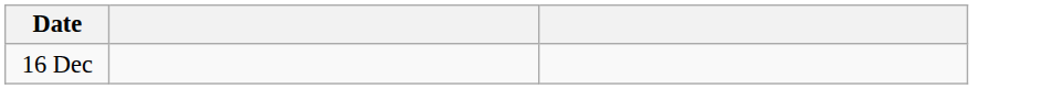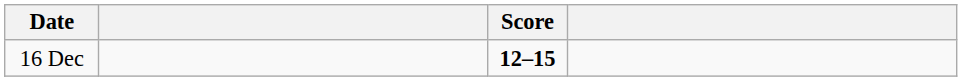+ column: Score | 12–15
